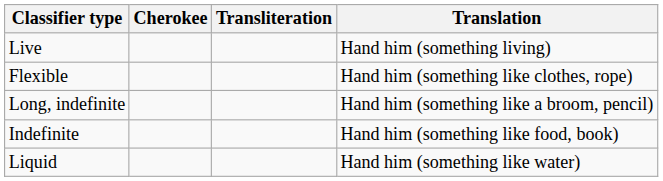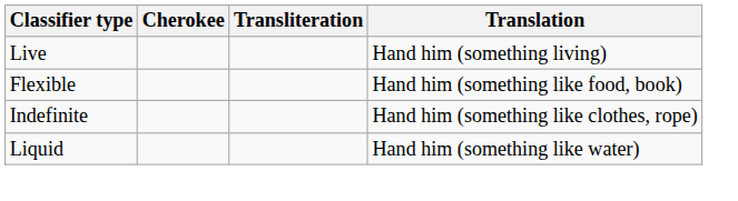Flexible | Translation: Hand him (something like clothes, rope) -> Hand him (something like food, book)
- row: Long, indefinite | Hand him (something like a broom, pencil)
Indefinite | Translation: Hand him (something like food, book) -> Hand him (something like clothes, rope)
